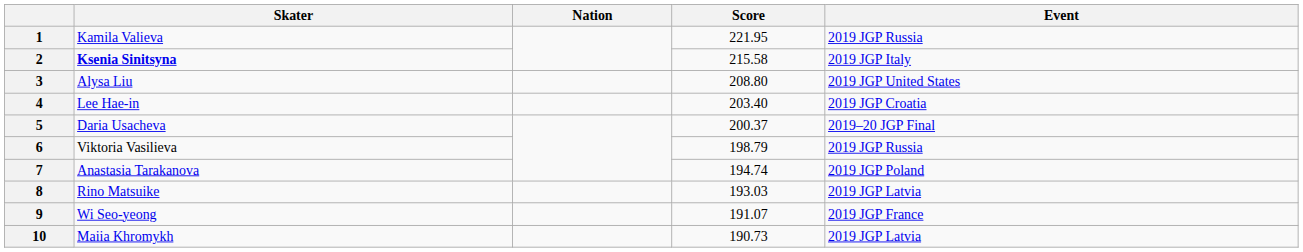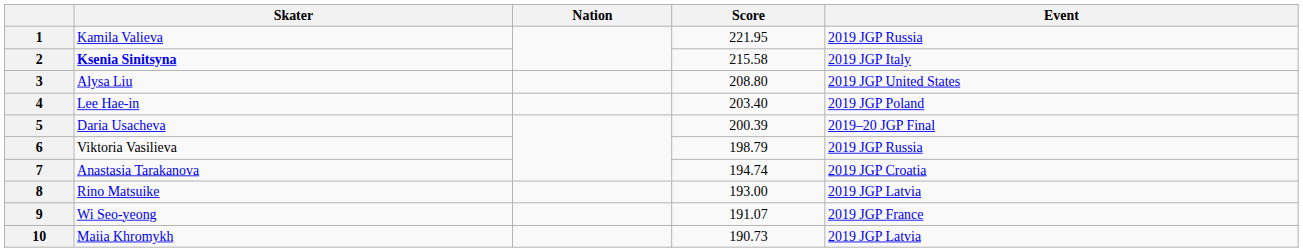4 | Event: 2019 JGP Croatia -> 2019 JGP Poland
5 | Score: 200.37 -> 200.39
7 | Event: 2019 JGP Poland -> 2019 JGP Croatia
8 | Score: 193.03 -> 193.00
